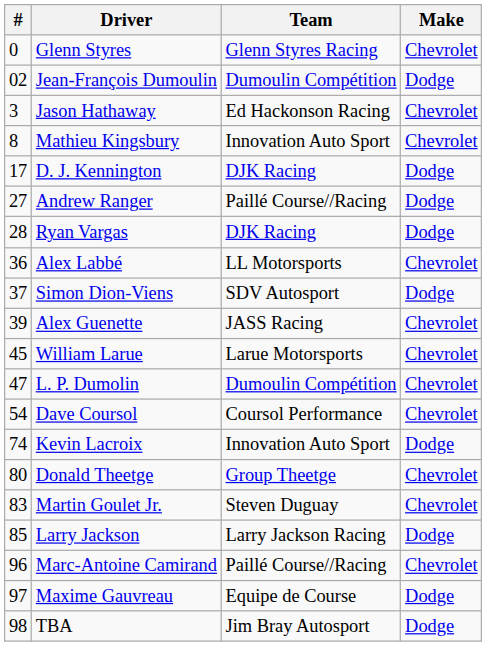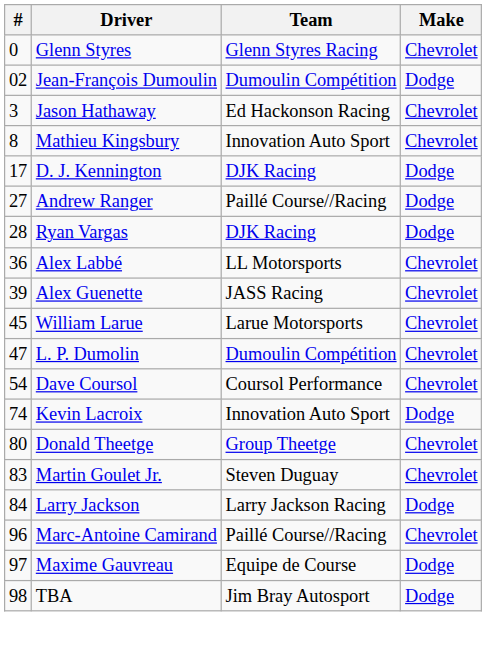- row: 37 | Simon Dion-Viens | SDV Autosport | Dodge
Larry Jackson | #: 85 -> 84
